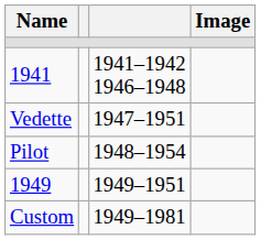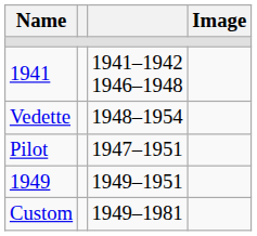Vedette | column 3: 1947–1951 -> 1948–1954
Pilot | column 3: 1948–1954 -> 1947–1951
